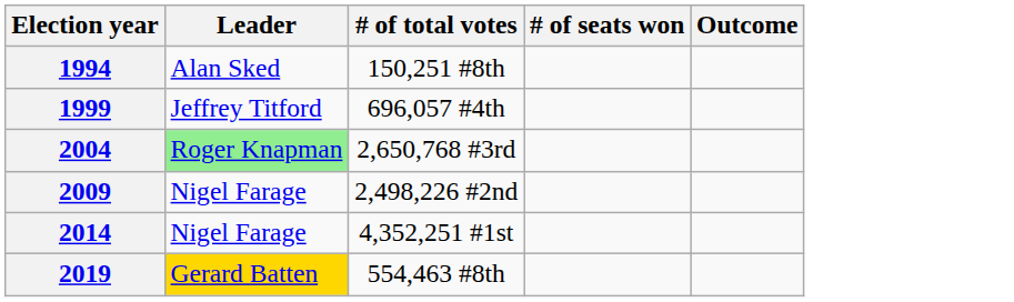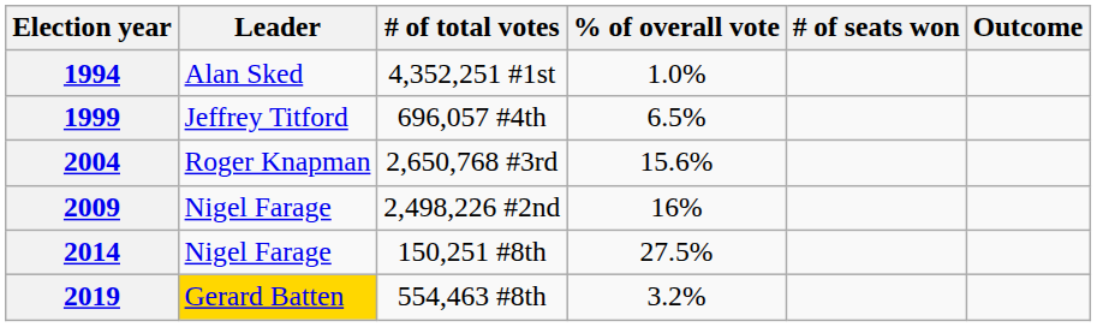+ column: % of overall vote | 1.0% | 6.5% | 15.6% | 16% | 27.5% | 3.2%
1994 | # of total votes: 150,251 #8th -> 4,352,251 #1st
2004 | Leader: lightgreen background -> no background
2014 | # of total votes: 4,352,251 #1st -> 150,251 #8th
